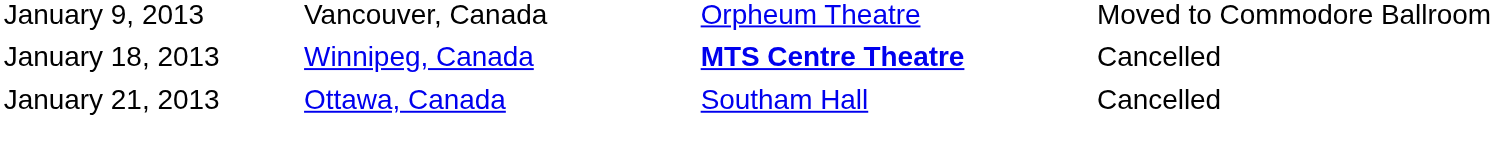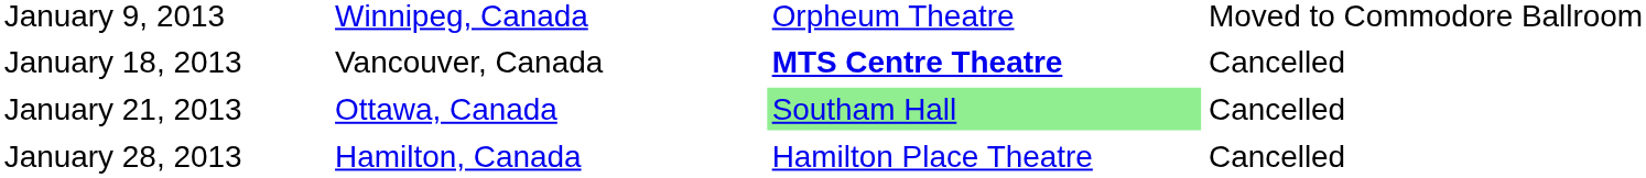January 9, 2013 | column 2: Vancouver, Canada -> Winnipeg, Canada
January 18, 2013 | column 2: Winnipeg, Canada -> Vancouver, Canada
January 21, 2013 | column 3: no background -> lightgreen background
+ row: January 28, 2013 | Hamilton, Canada | Hamilton Place Theatre | Cancelled
